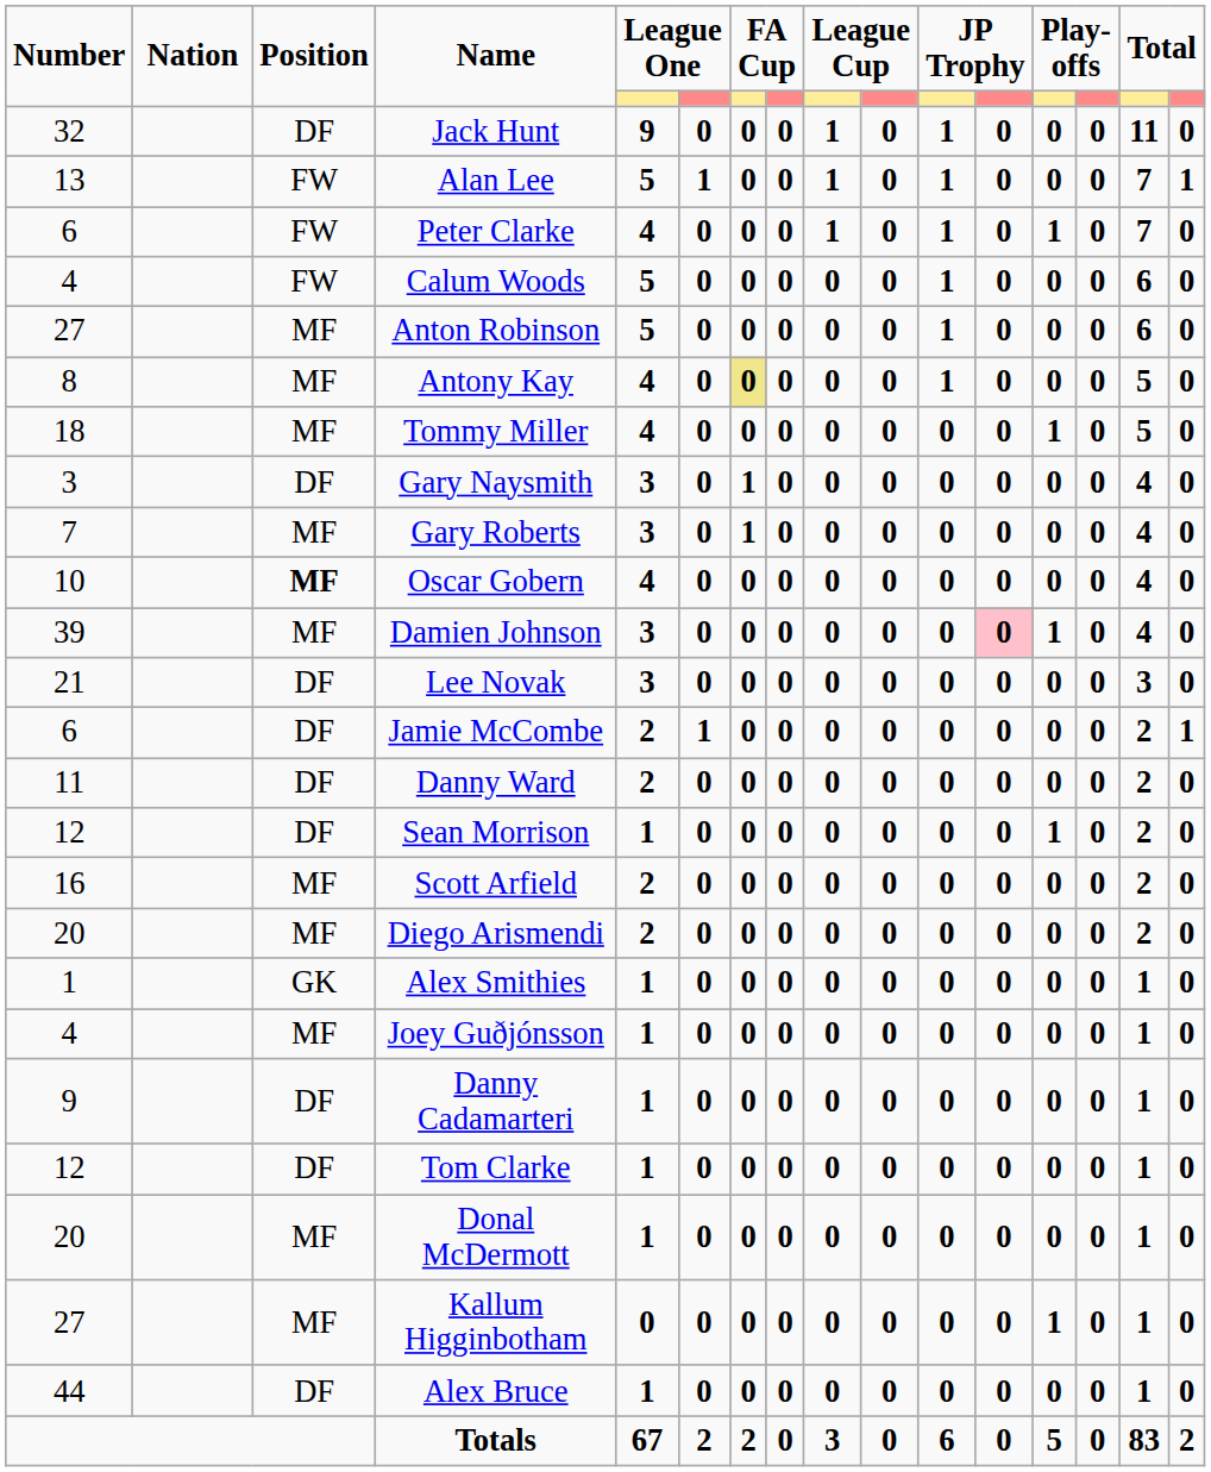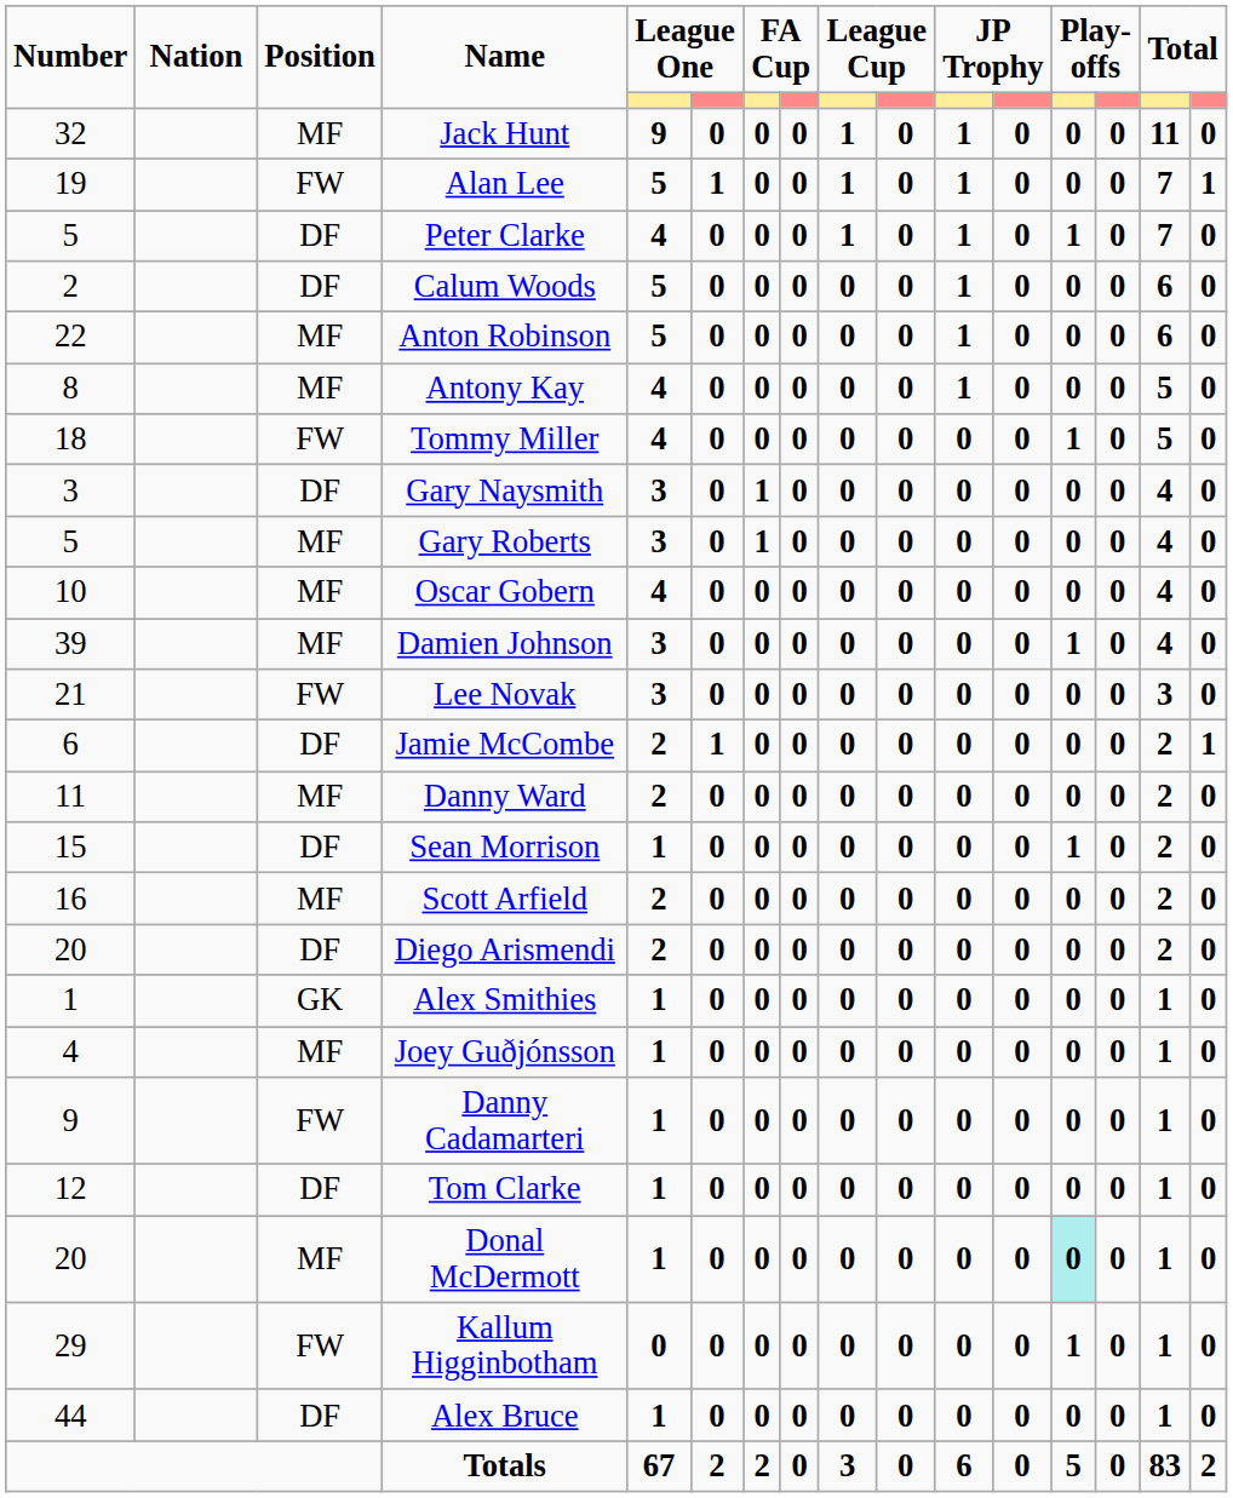Jack Hunt | Position: DF -> MF
Alan Lee | Number: 13 -> 19
Peter Clarke | Number: 6 -> 5
Peter Clarke | Position: FW -> DF
Calum Woods | Number: 4 -> 2
Calum Woods | Position: FW -> DF
Anton Robinson | Number: 27 -> 22
Antony Kay | column 7: khaki background -> no background
Tommy Miller | Position: MF -> FW
Gary Roberts | Number: 7 -> 5
Oscar Gobern | Position: bold -> normal
Damien Johnson | column 12: pink background -> no background
Lee Novak | Position: DF -> FW
Danny Ward | Position: DF -> MF
Sean Morrison | Number: 12 -> 15
Diego Arismendi | Position: MF -> DF
Danny Cadamarteri | Position: DF -> FW
Donal McDermott | column 13: no background -> paleturquoise background
Kallum Higginbotham | Number: 27 -> 29
Kallum Higginbotham | Position: MF -> FW
